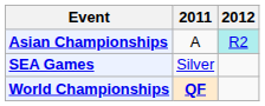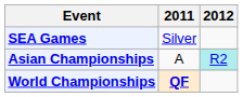rows swapped: SEA Games <-> Asian Championships
